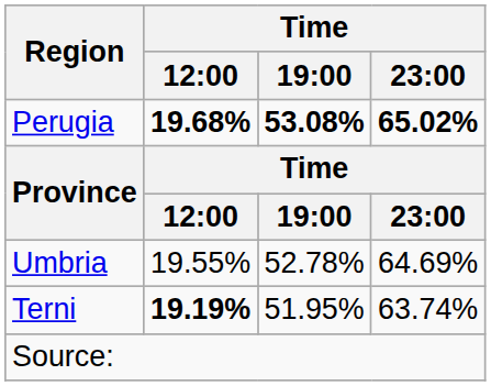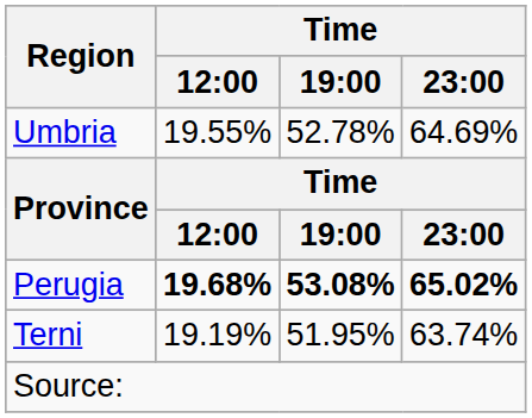rows swapped: Umbria <-> Perugia
Terni | Time / 12:00: bold -> normal
